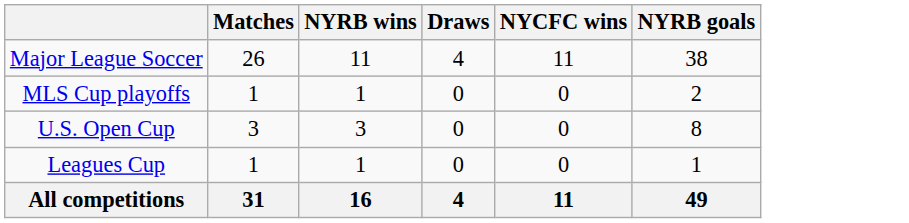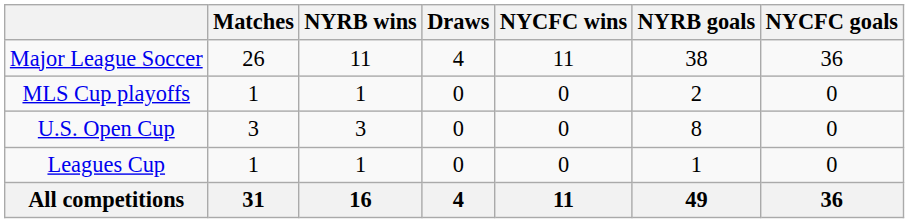+ column: NYCFC goals | 36 | 0 | 0 | 0 | 36
